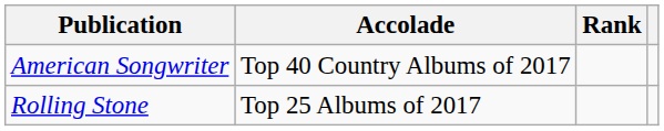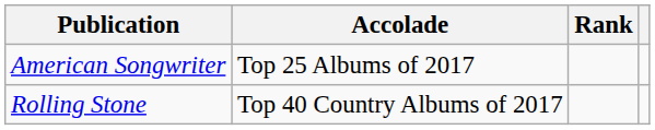American Songwriter | Accolade: Top 40 Country Albums of 2017 -> Top 25 Albums of 2017
Rolling Stone | Accolade: Top 25 Albums of 2017 -> Top 40 Country Albums of 2017
